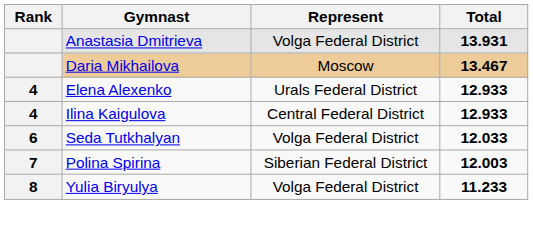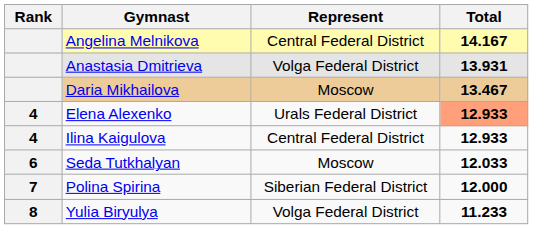+ row: Angelina Melnikova | Central Federal District | 14.167
Elena Alexenko | Total: no background -> lightsalmon background
Seda Tutkhalyan | Represent: Volga Federal District -> Moscow
Polina Spirina | Total: 12.003 -> 12.000
